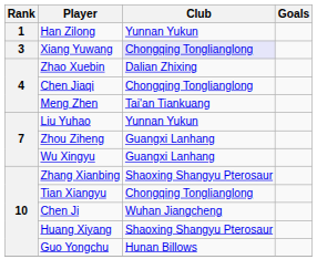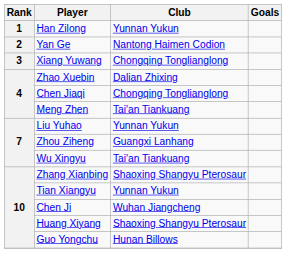+ row: 2 | Yan Ge | Nantong Haimen Codion
Xiang Yuwang | Club: lavender background -> no background
Wu Xingyu | Club: Guangxi Lanhang -> Tai'an Tiankuang
Tian Xiangyu | Club: Chongqing Tonglianglong -> Yunnan Yukun
